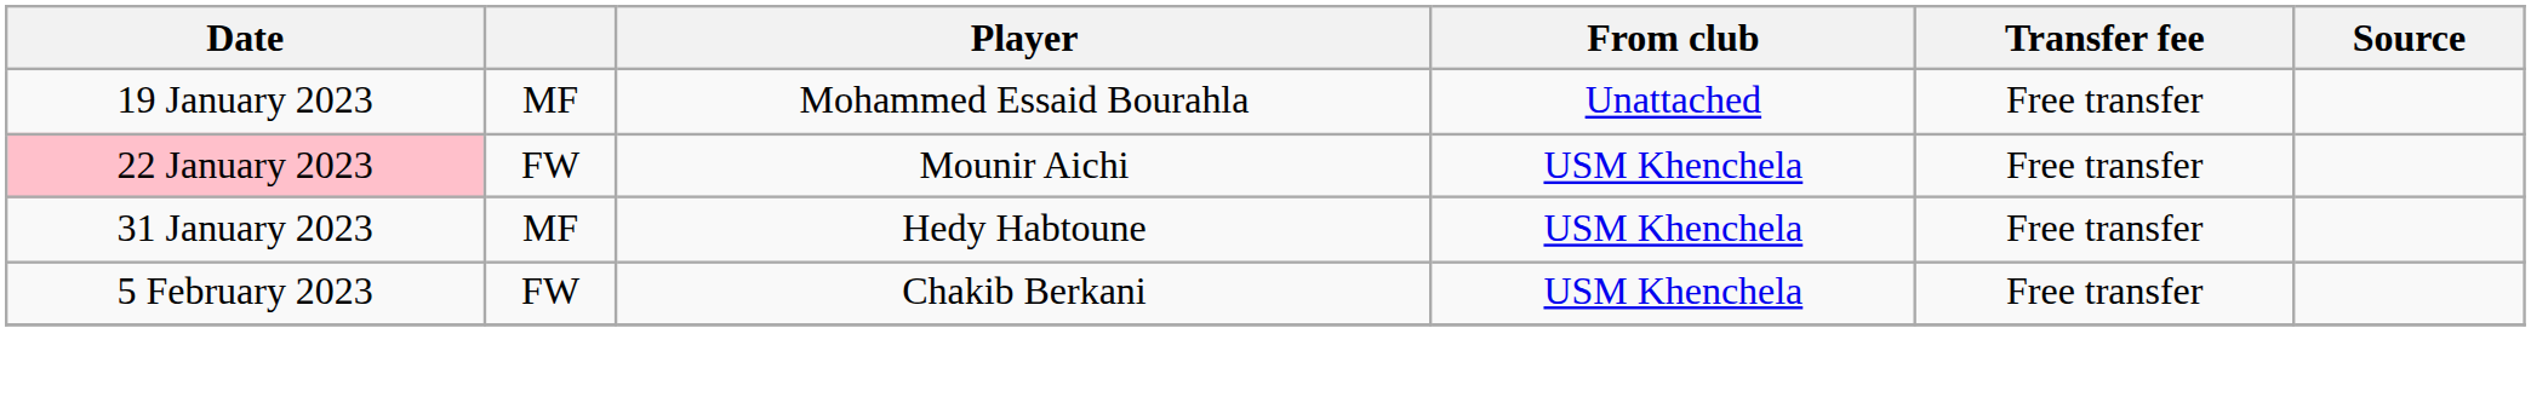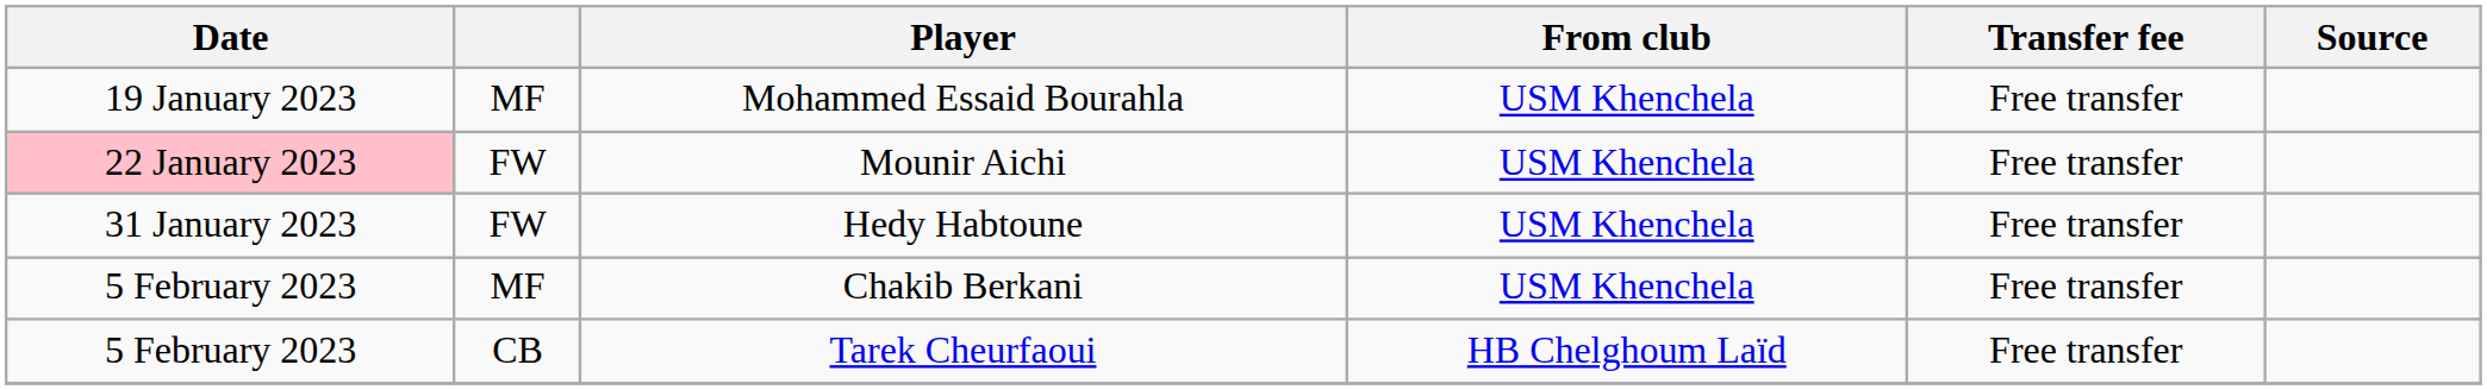Mohammed Essaid Bourahla | From club: Unattached -> USM Khenchela
Hedy Habtoune | column 2: MF -> FW
Chakib Berkani | column 2: FW -> MF
+ row: 5 February 2023 | CB | Tarek Cheurfaoui | HB Chelghoum Laïd | Free transfer
